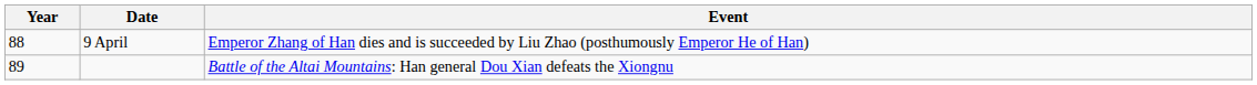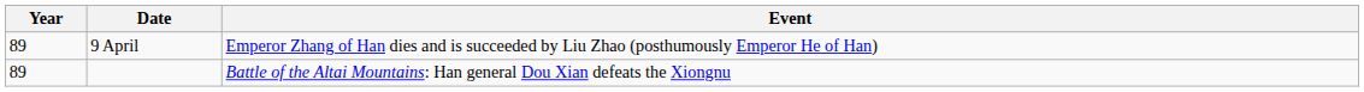9 April | Year: 88 -> 89
